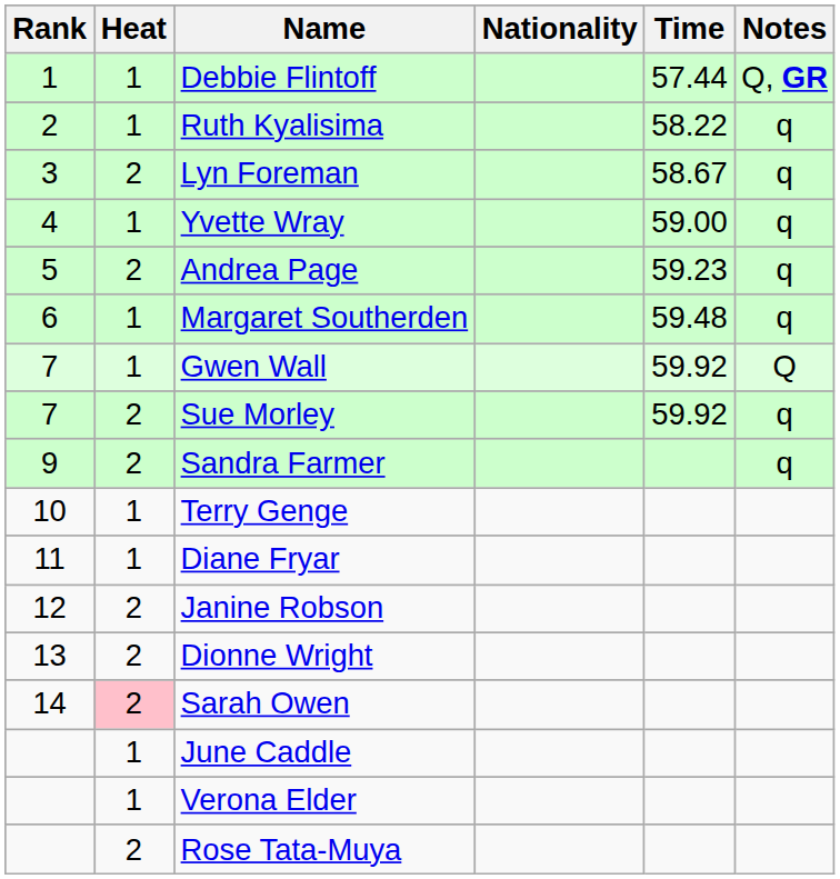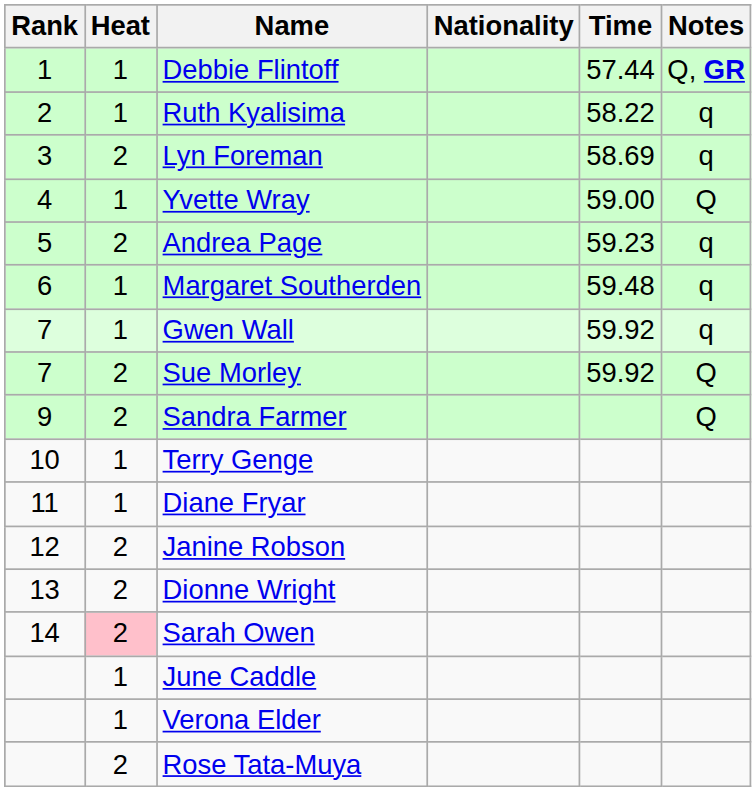Lyn Foreman | Time: 58.67 -> 58.69
Yvette Wray | Notes: q -> Q
Gwen Wall | Notes: Q -> q
Sue Morley | Notes: q -> Q
Sandra Farmer | Notes: q -> Q
